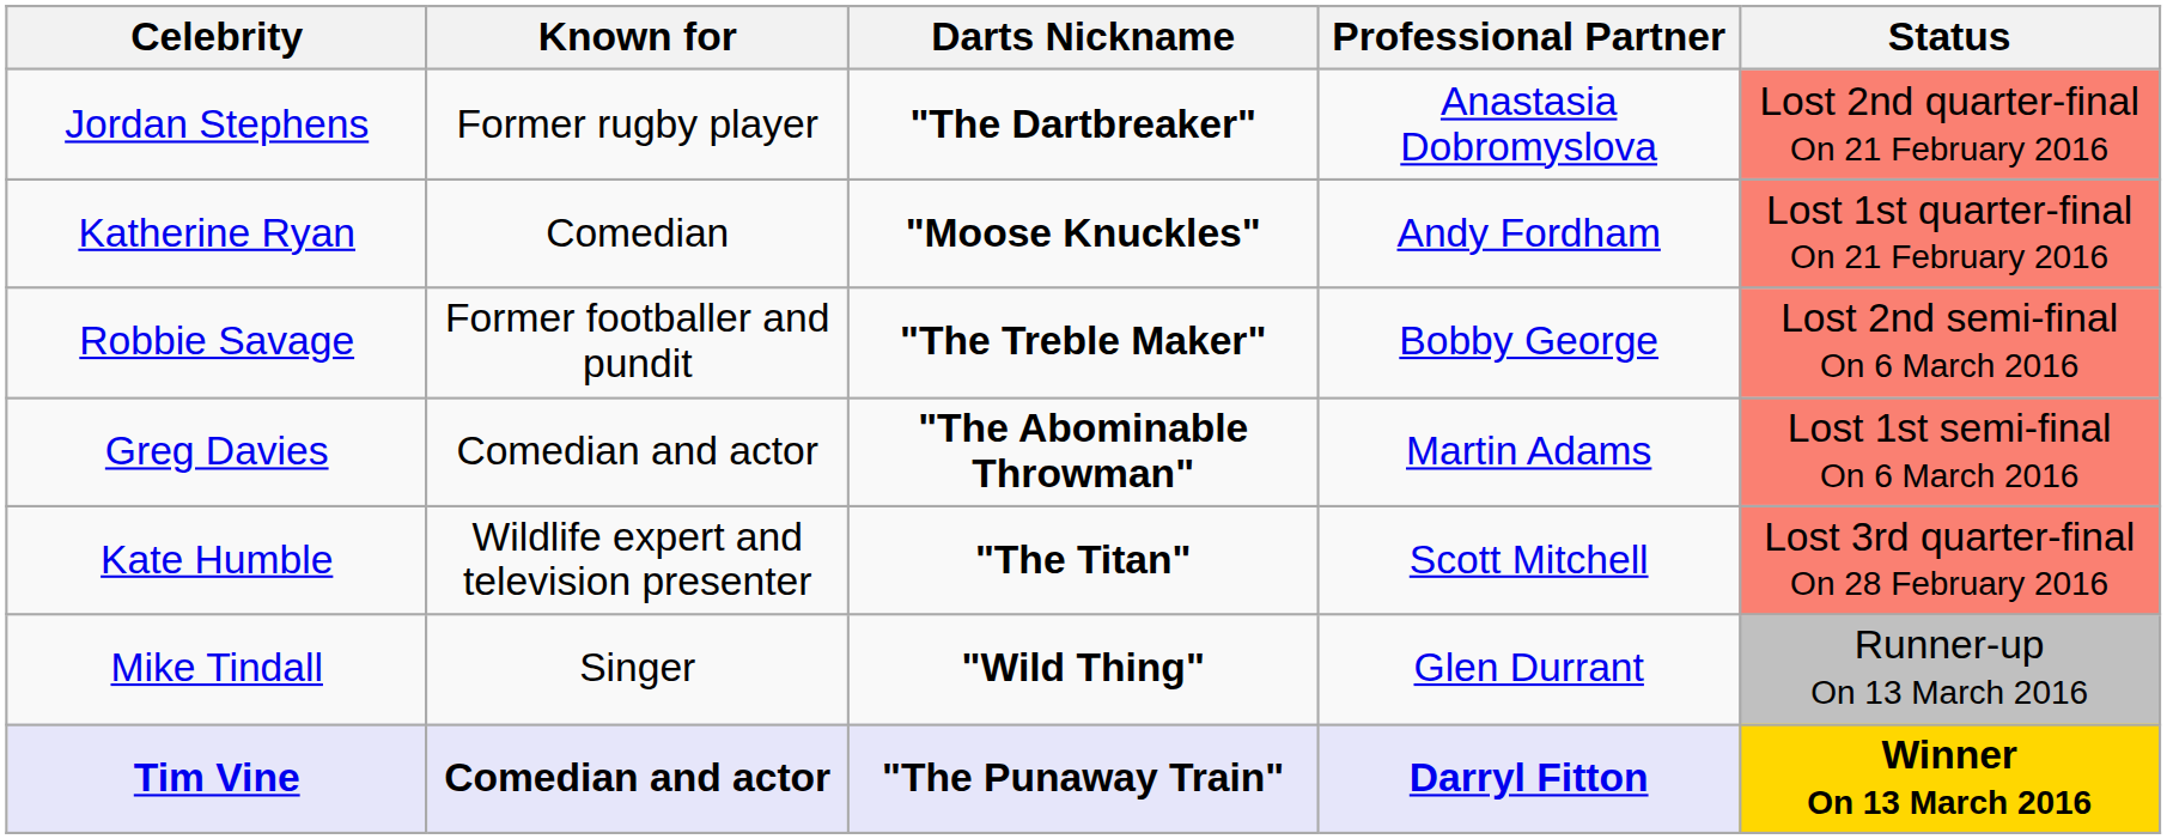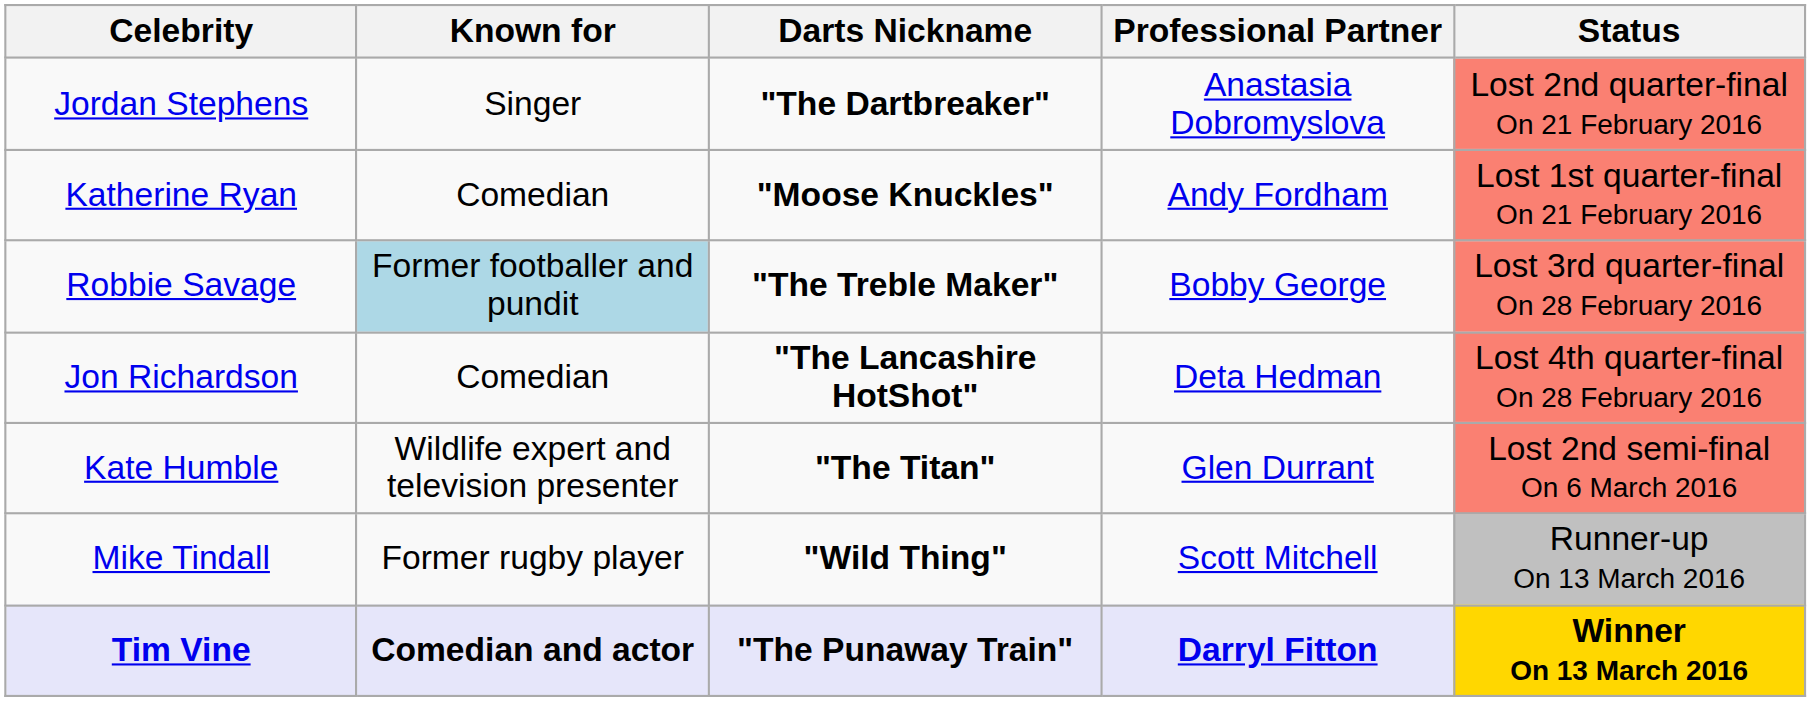Jordan Stephens | Known for: Former rugby player -> Singer
Robbie Savage | Known for: no background -> lightblue background
Robbie Savage | Status: Lost 2nd semi-final On 6 March 2016 -> Lost 3rd quarter-final On 28 February 2016
+ row: Jon Richardson | Comedian | "The Lancashire HotShot" | Deta Hedman | Lost 4th quarter-final On 28 February 2016
- row: Greg Davies | Comedian and actor | "The Abominable Throwman" | Martin Adams | Lost 1st semi-final On 6 March 2016
Kate Humble | Professional Partner: Scott Mitchell -> Glen Durrant
Kate Humble | Status: Lost 3rd quarter-final On 28 February 2016 -> Lost 2nd semi-final On 6 March 2016
Mike Tindall | Known for: Singer -> Former rugby player
Mike Tindall | Professional Partner: Glen Durrant -> Scott Mitchell
